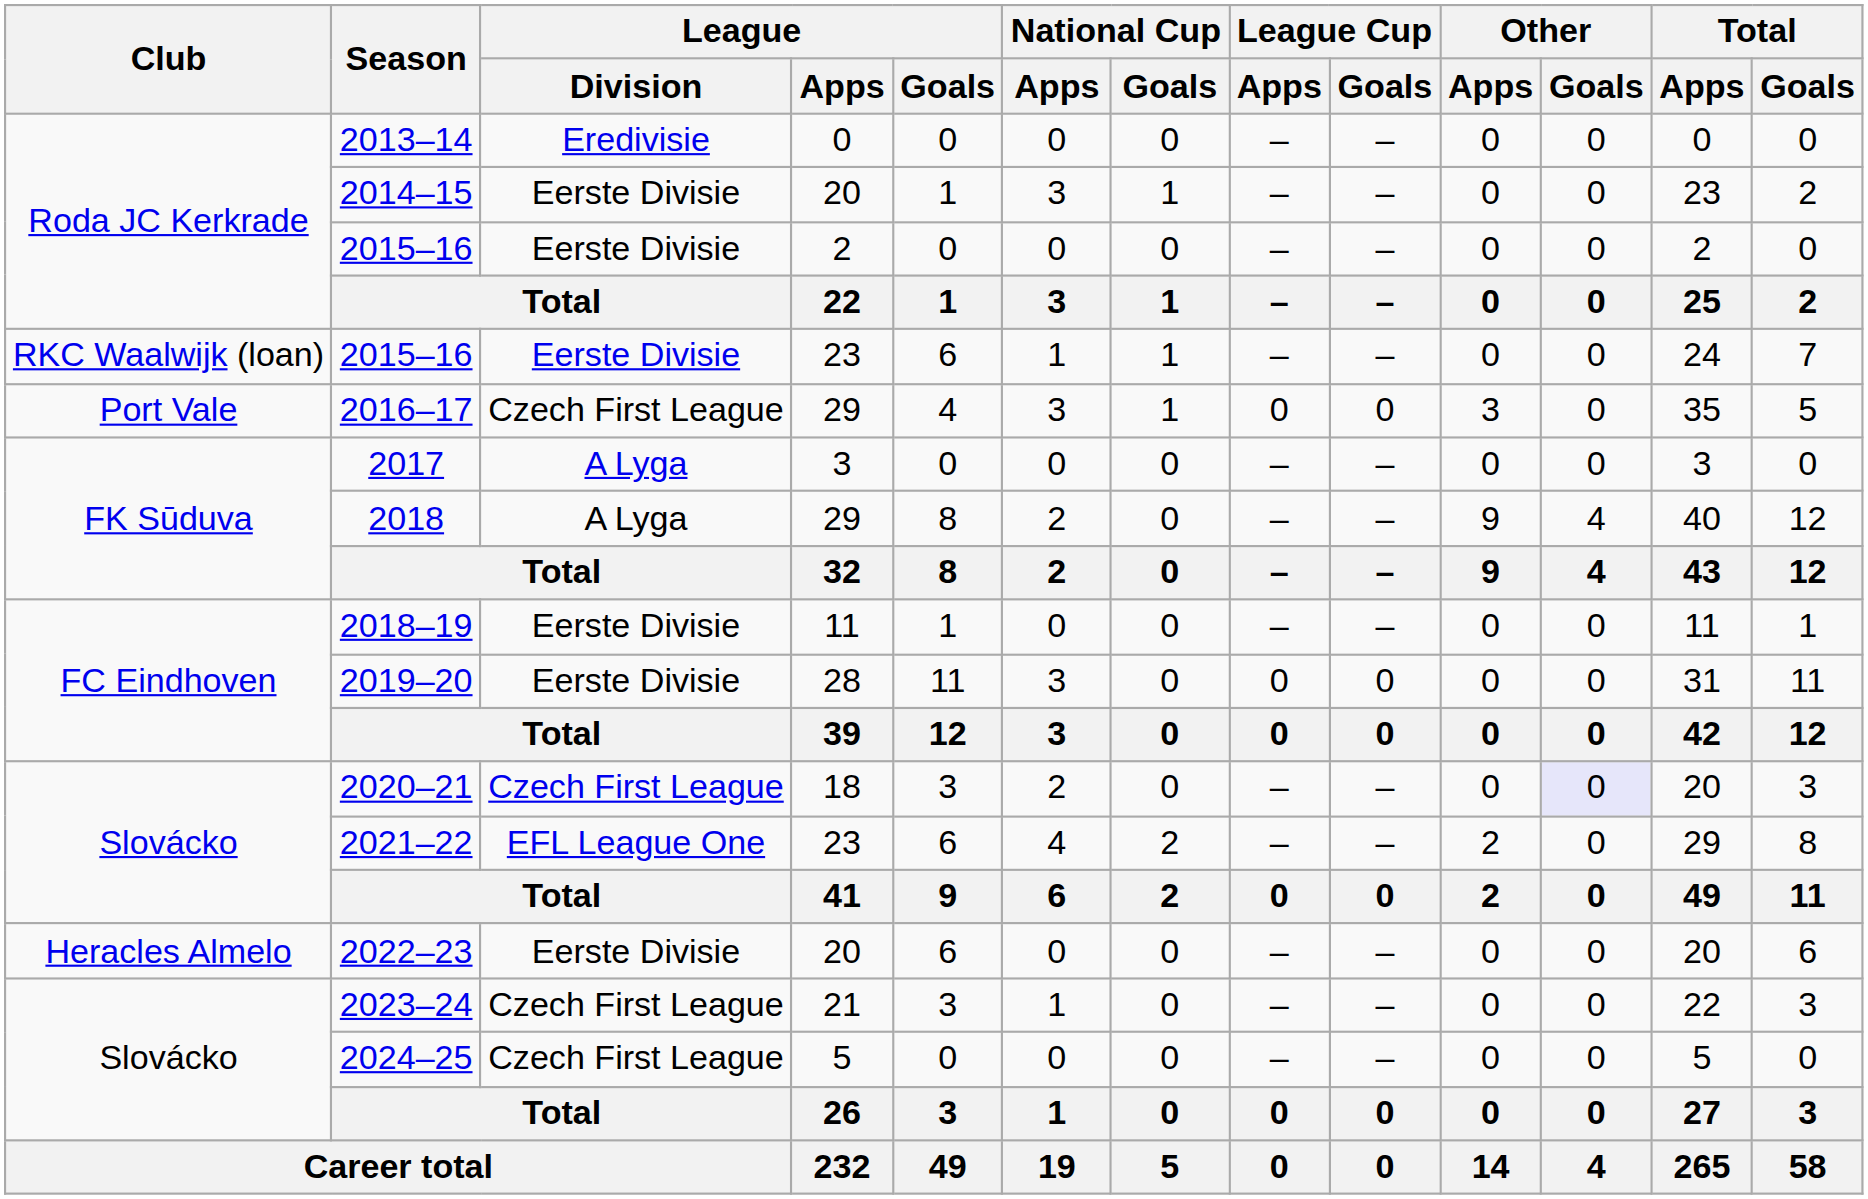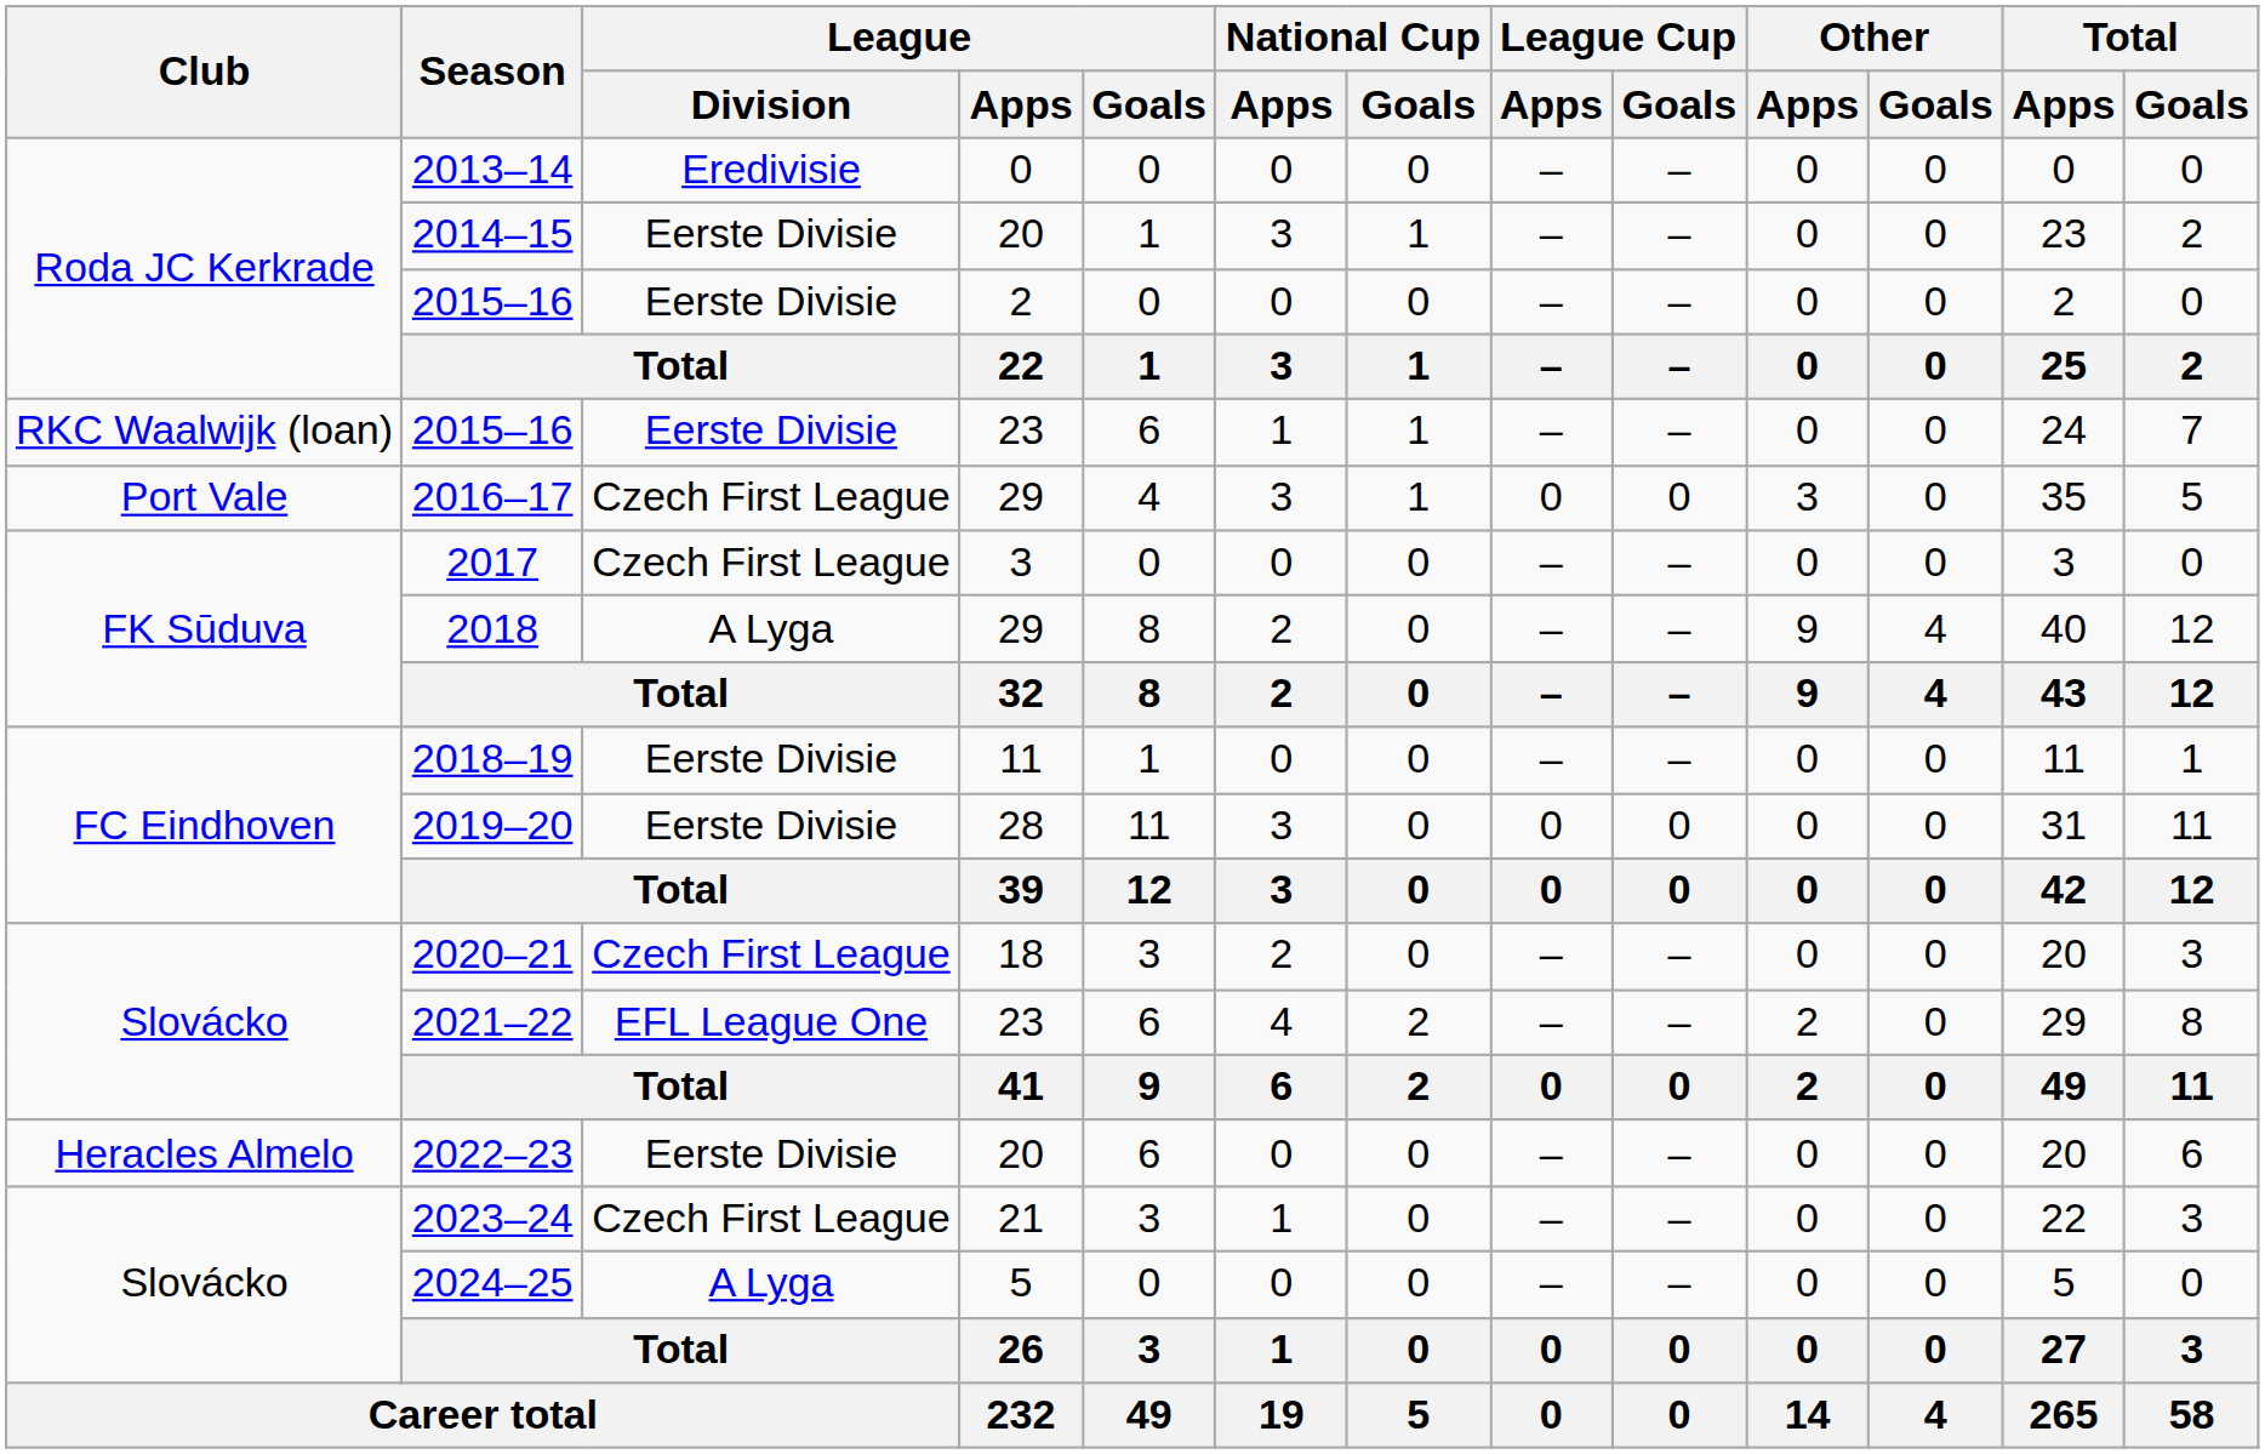2017 | League / Division: A Lyga -> Czech First League
2020–21 | Other / Goals: lavender background -> no background
2024–25 | League / Division: Czech First League -> A Lyga
